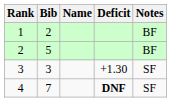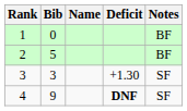1 | Bib: 2 -> 0
4 | Bib: 7 -> 9
